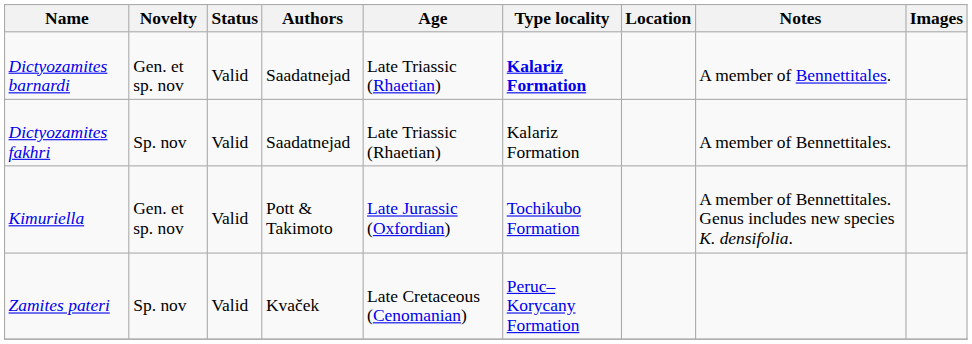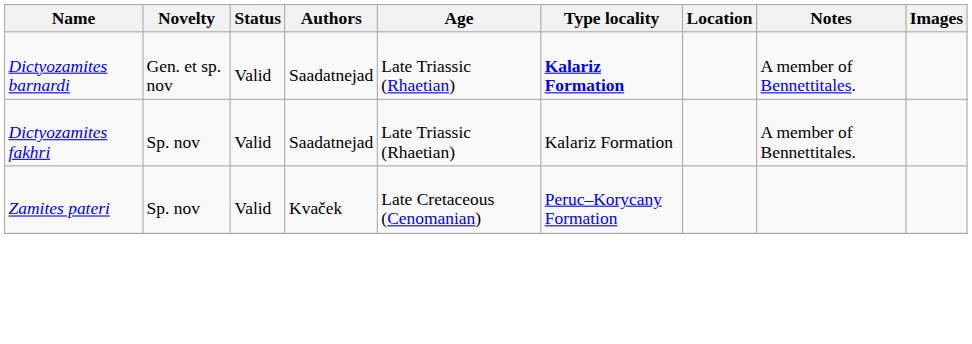- row: Kimuriella | Gen. et sp. nov | Valid | Pott & Takimoto | Late Jurassic (Oxfordian) | Tochikubo Formation | A member of Bennettitales. Genus includes new species K. densifolia.
